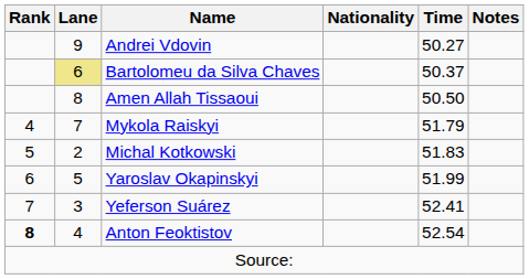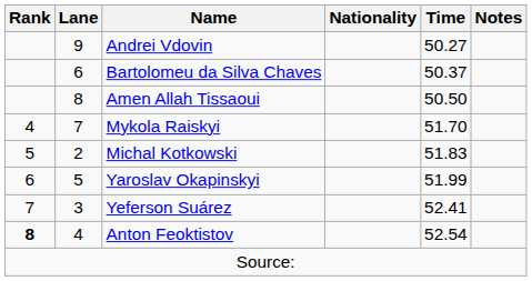Bartolomeu da Silva Chaves | Lane: khaki background -> no background
Mykola Raiskyi | Time: 51.79 -> 51.70
